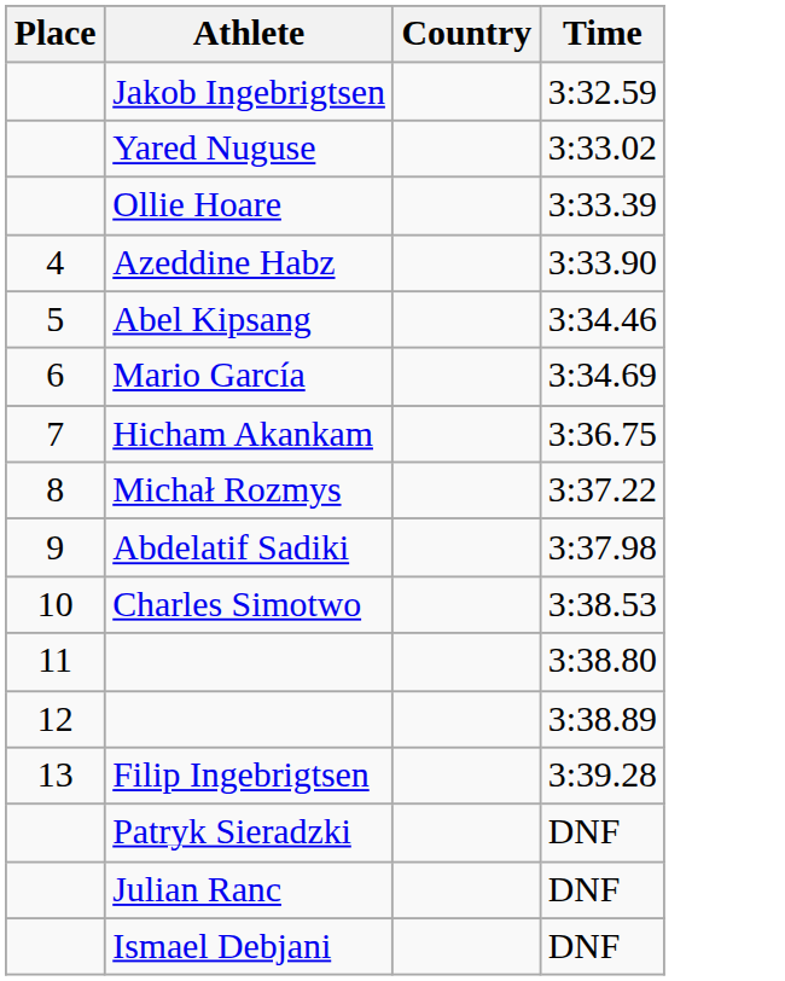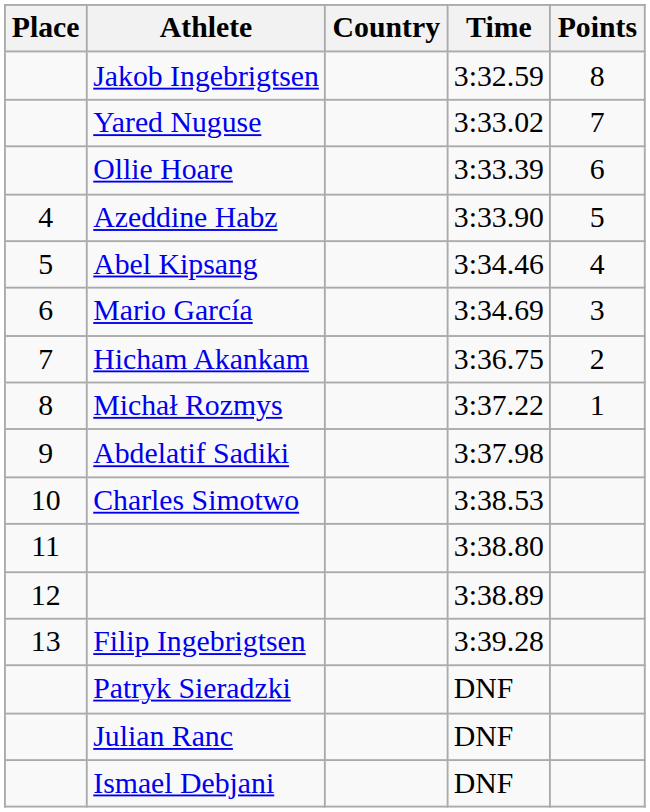+ column: Points | 8 | 7 | 6 | 5 | 4 | 3 | 2 | 1
